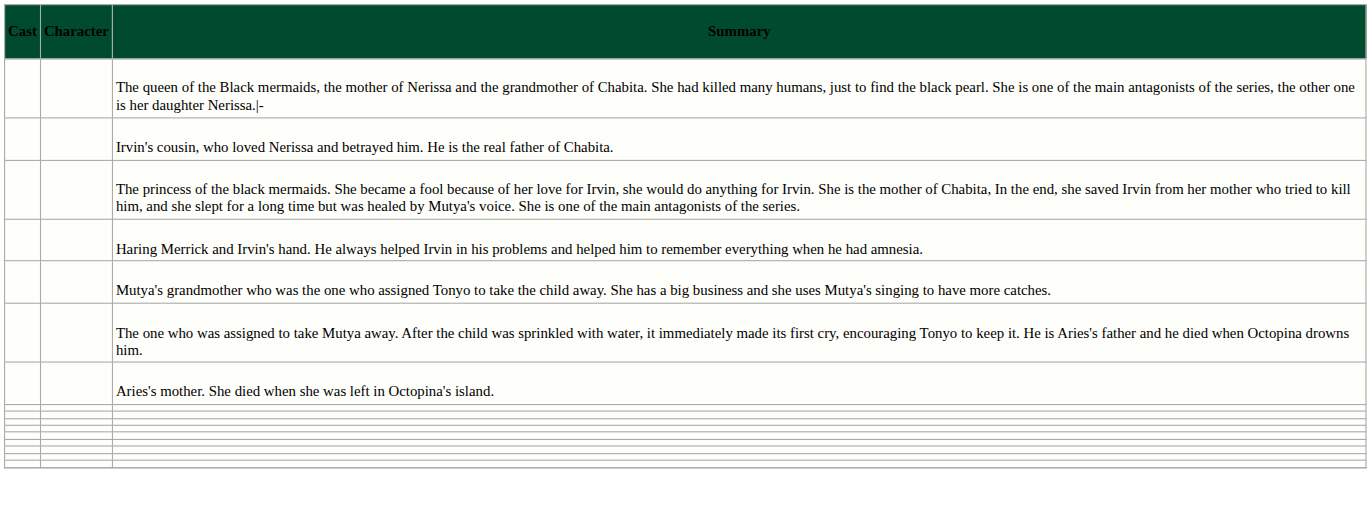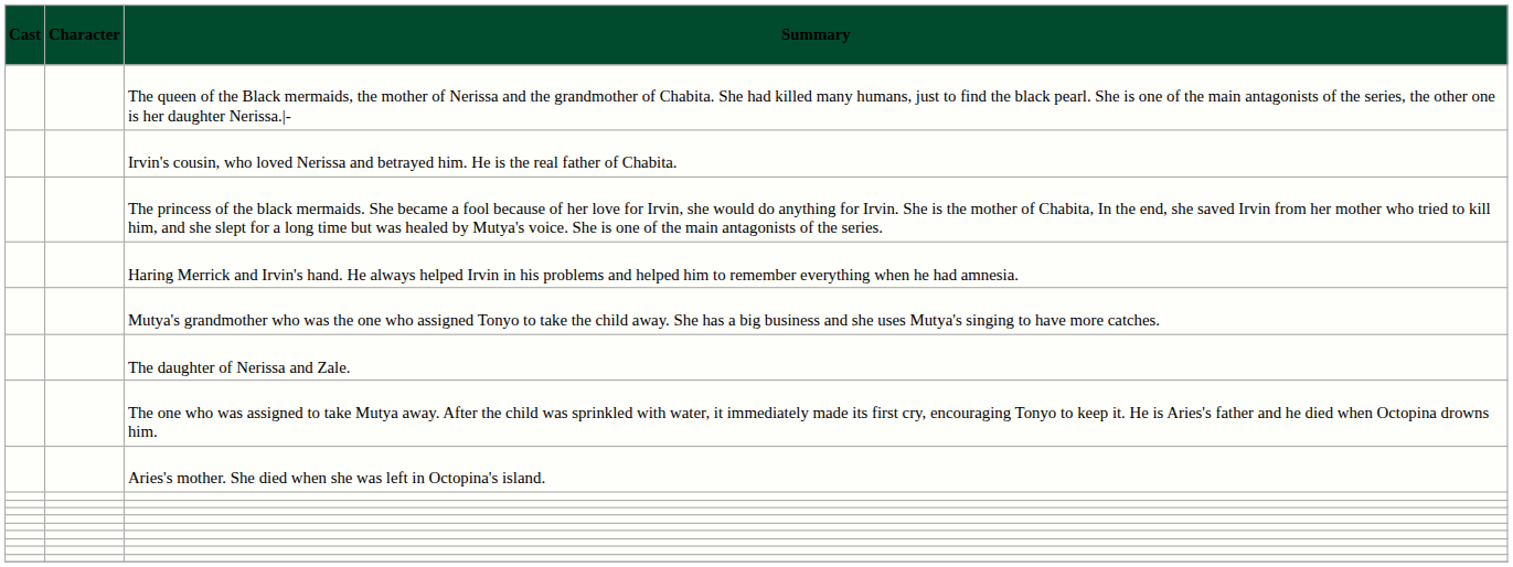+ row: The daughter of Nerissa and Zale.
